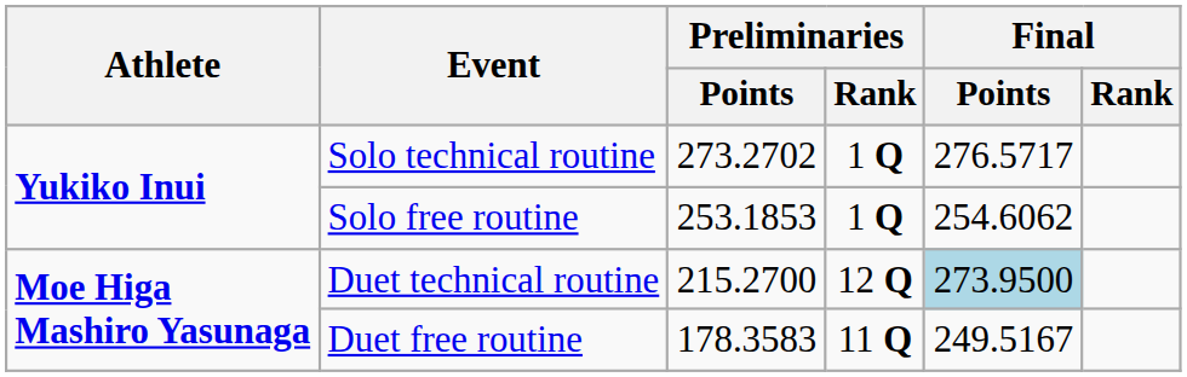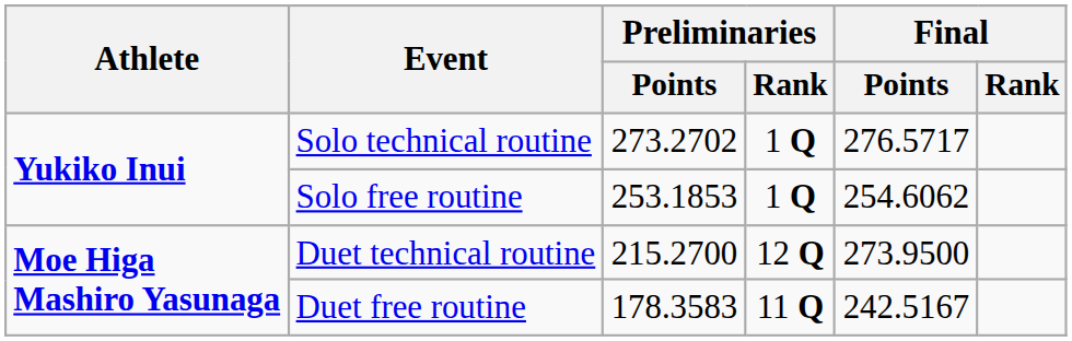Duet technical routine | Final / Points: lightblue background -> no background
Duet free routine | Final / Points: 249.5167 -> 242.5167
